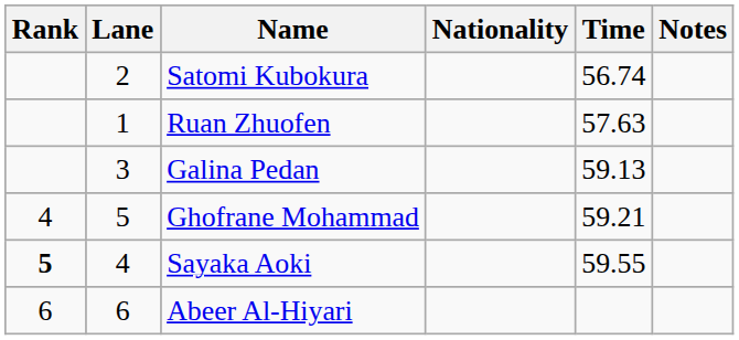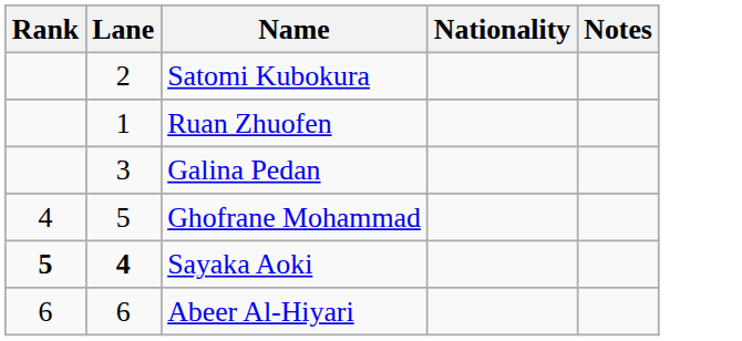- column: Time | 56.74 | 57.63 | 59.13 | 59.21 | 59.55
Sayaka Aoki | Lane: normal -> bold
